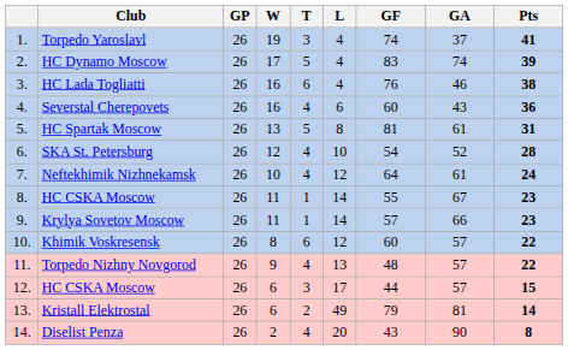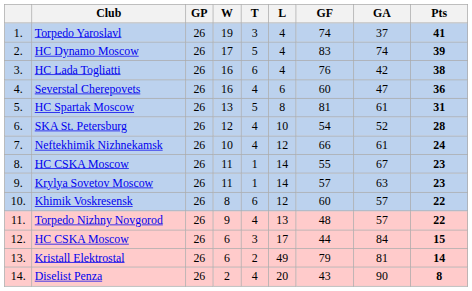HC Lada Togliatti | GA: 46 -> 42
Severstal Cherepovets | GA: 43 -> 47
Neftekhimik Nizhnekamsk | GF: 64 -> 66
Krylya Sovetov Moscow | GA: 66 -> 63
12. / HC CSKA Moscow | GA: 57 -> 84
